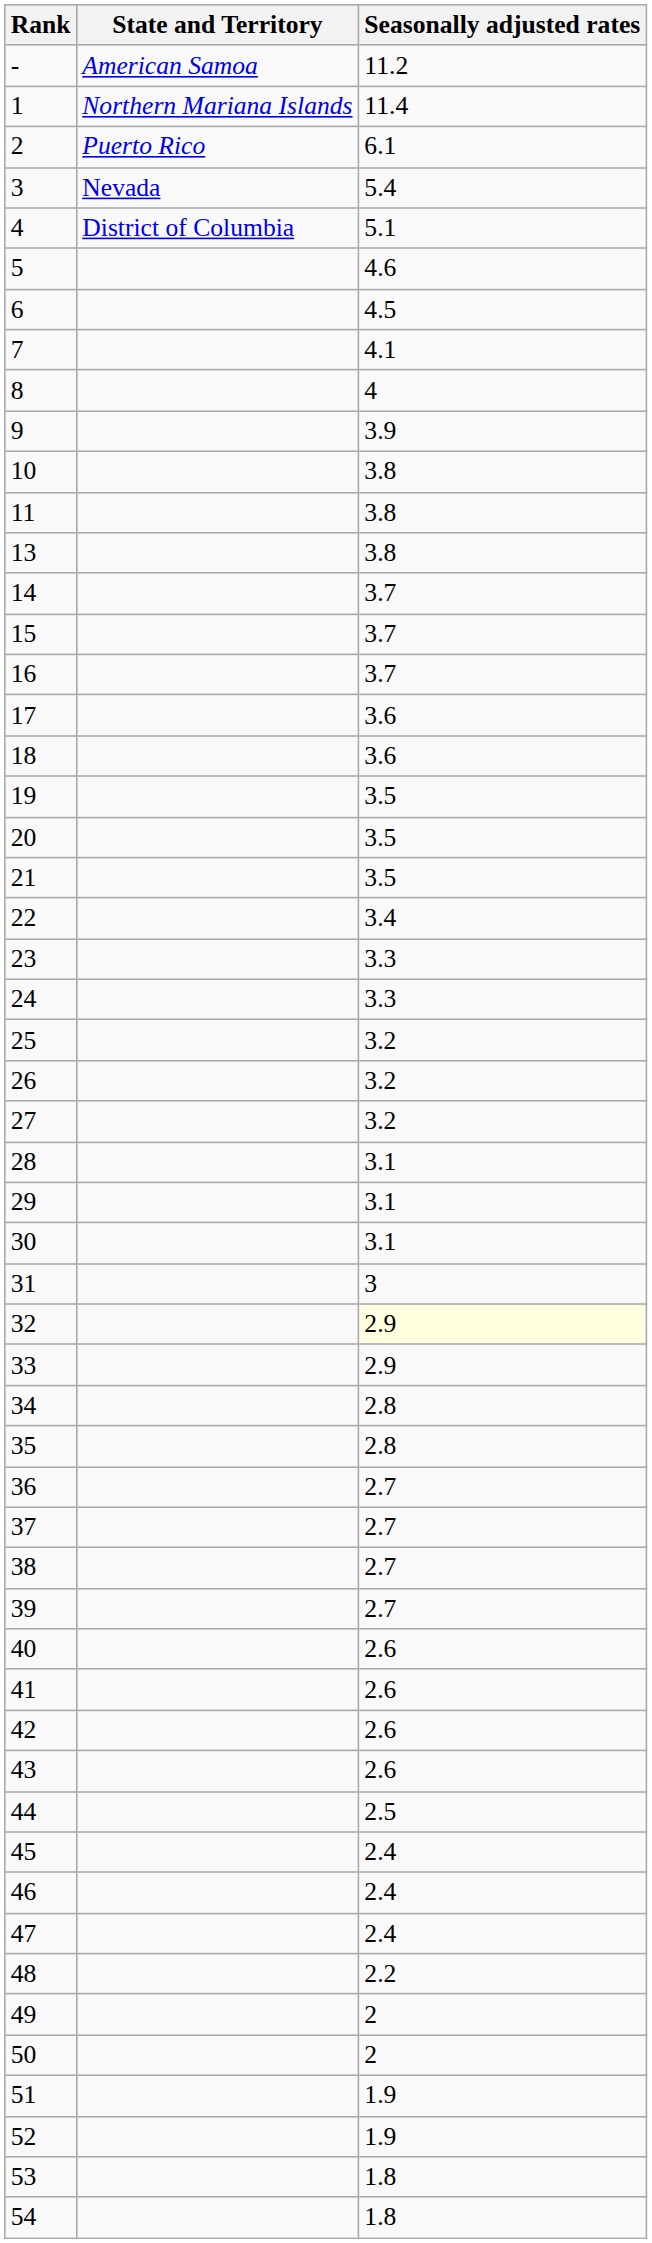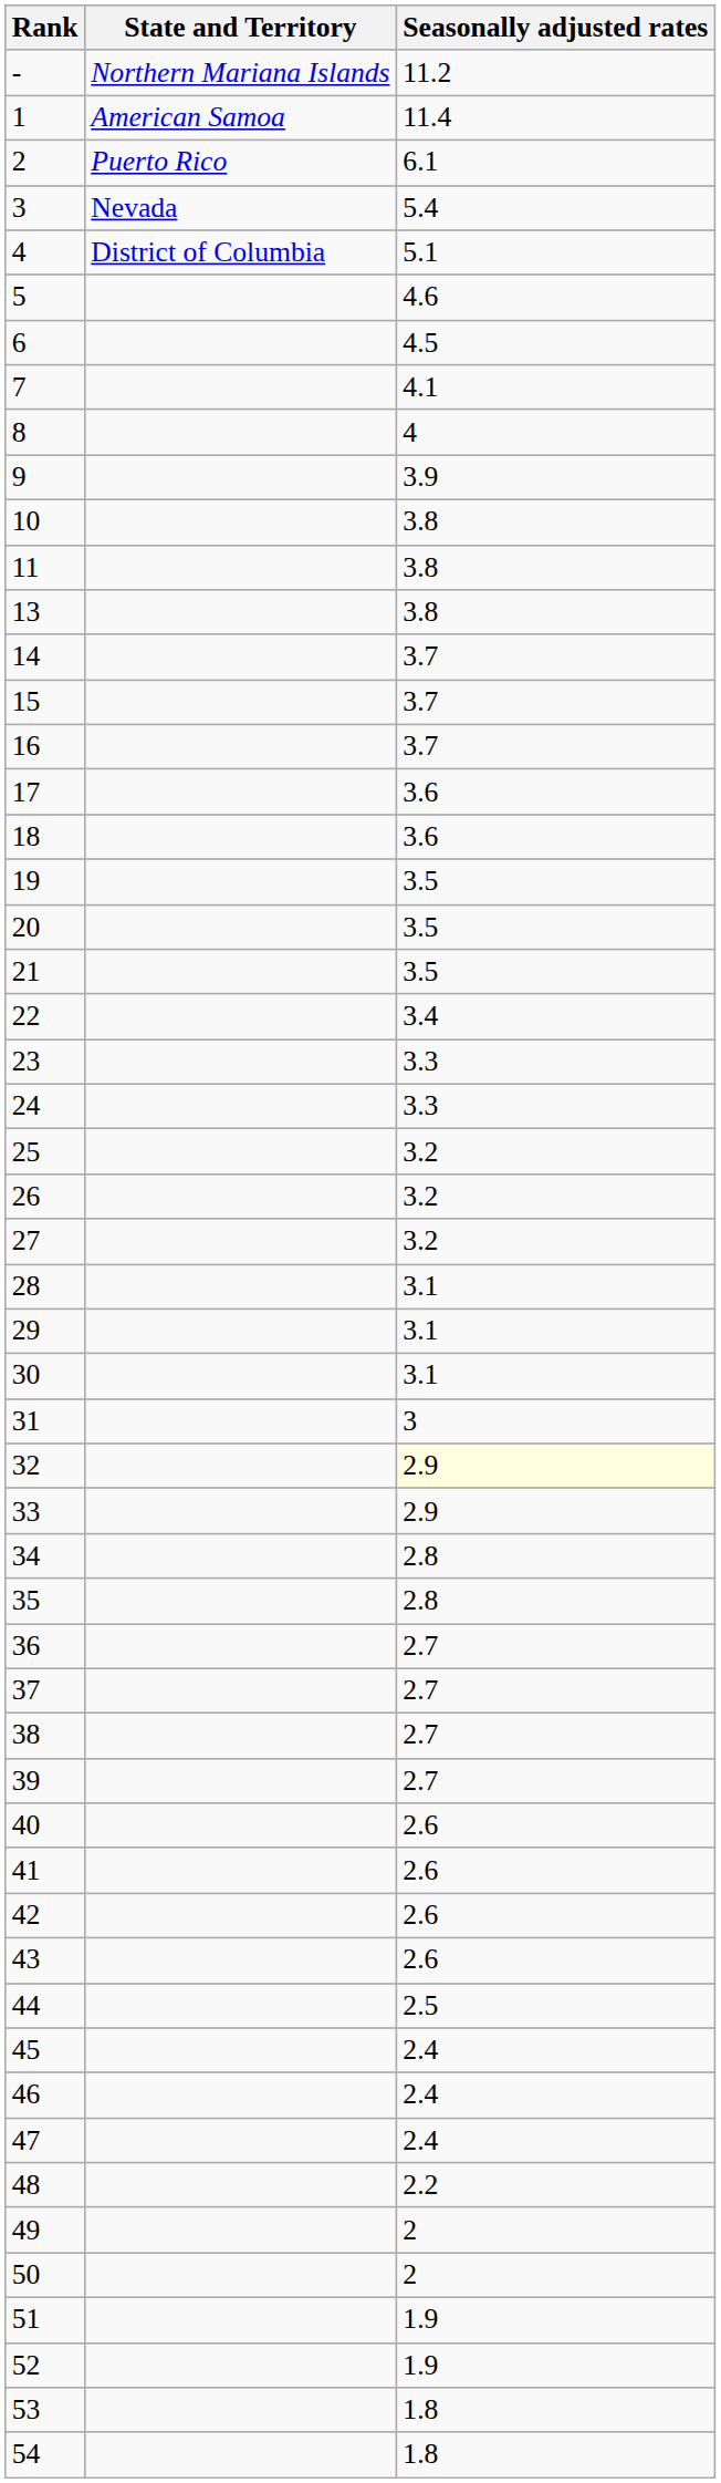- | State and Territory: American Samoa -> Northern Mariana Islands
1 | State and Territory: Northern Mariana Islands -> American Samoa
